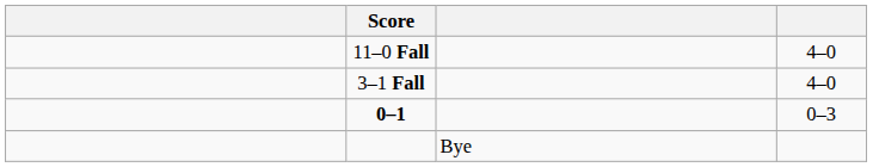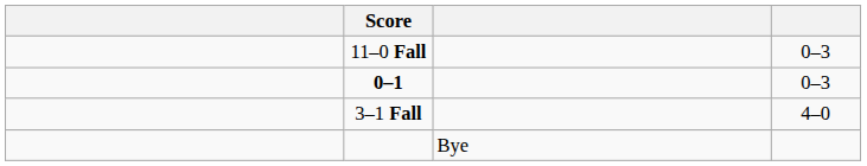11–0 Fall | column 4: 4–0 -> 0–3
rows swapped: 0–1 <-> 3–1 Fall
